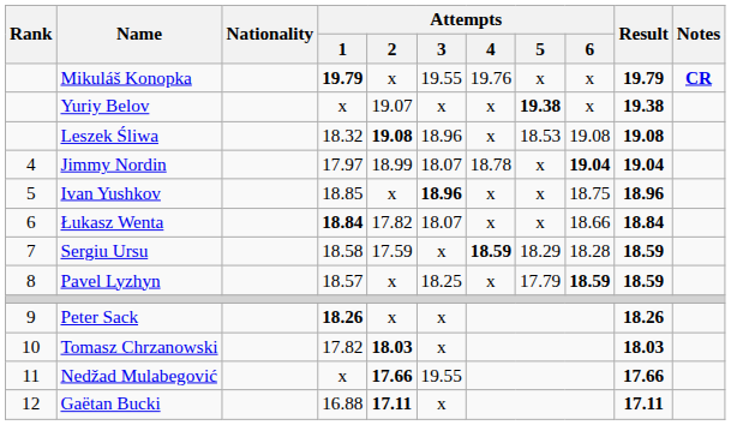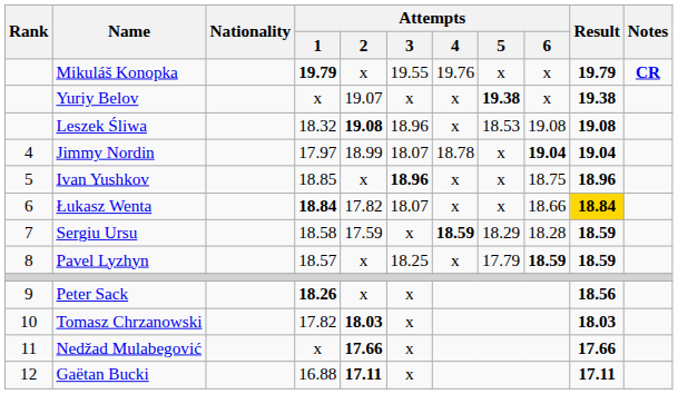Łukasz Wenta | Result: no background -> gold background
Peter Sack | Result: 18.26 -> 18.56
Nedžad Mulabegović | Attempts / 3: 19.55 -> x
